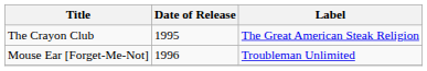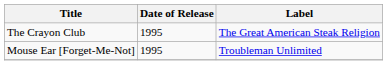Mouse Ear [Forget-Me-Not] | Date of Release: 1996 -> 1995
